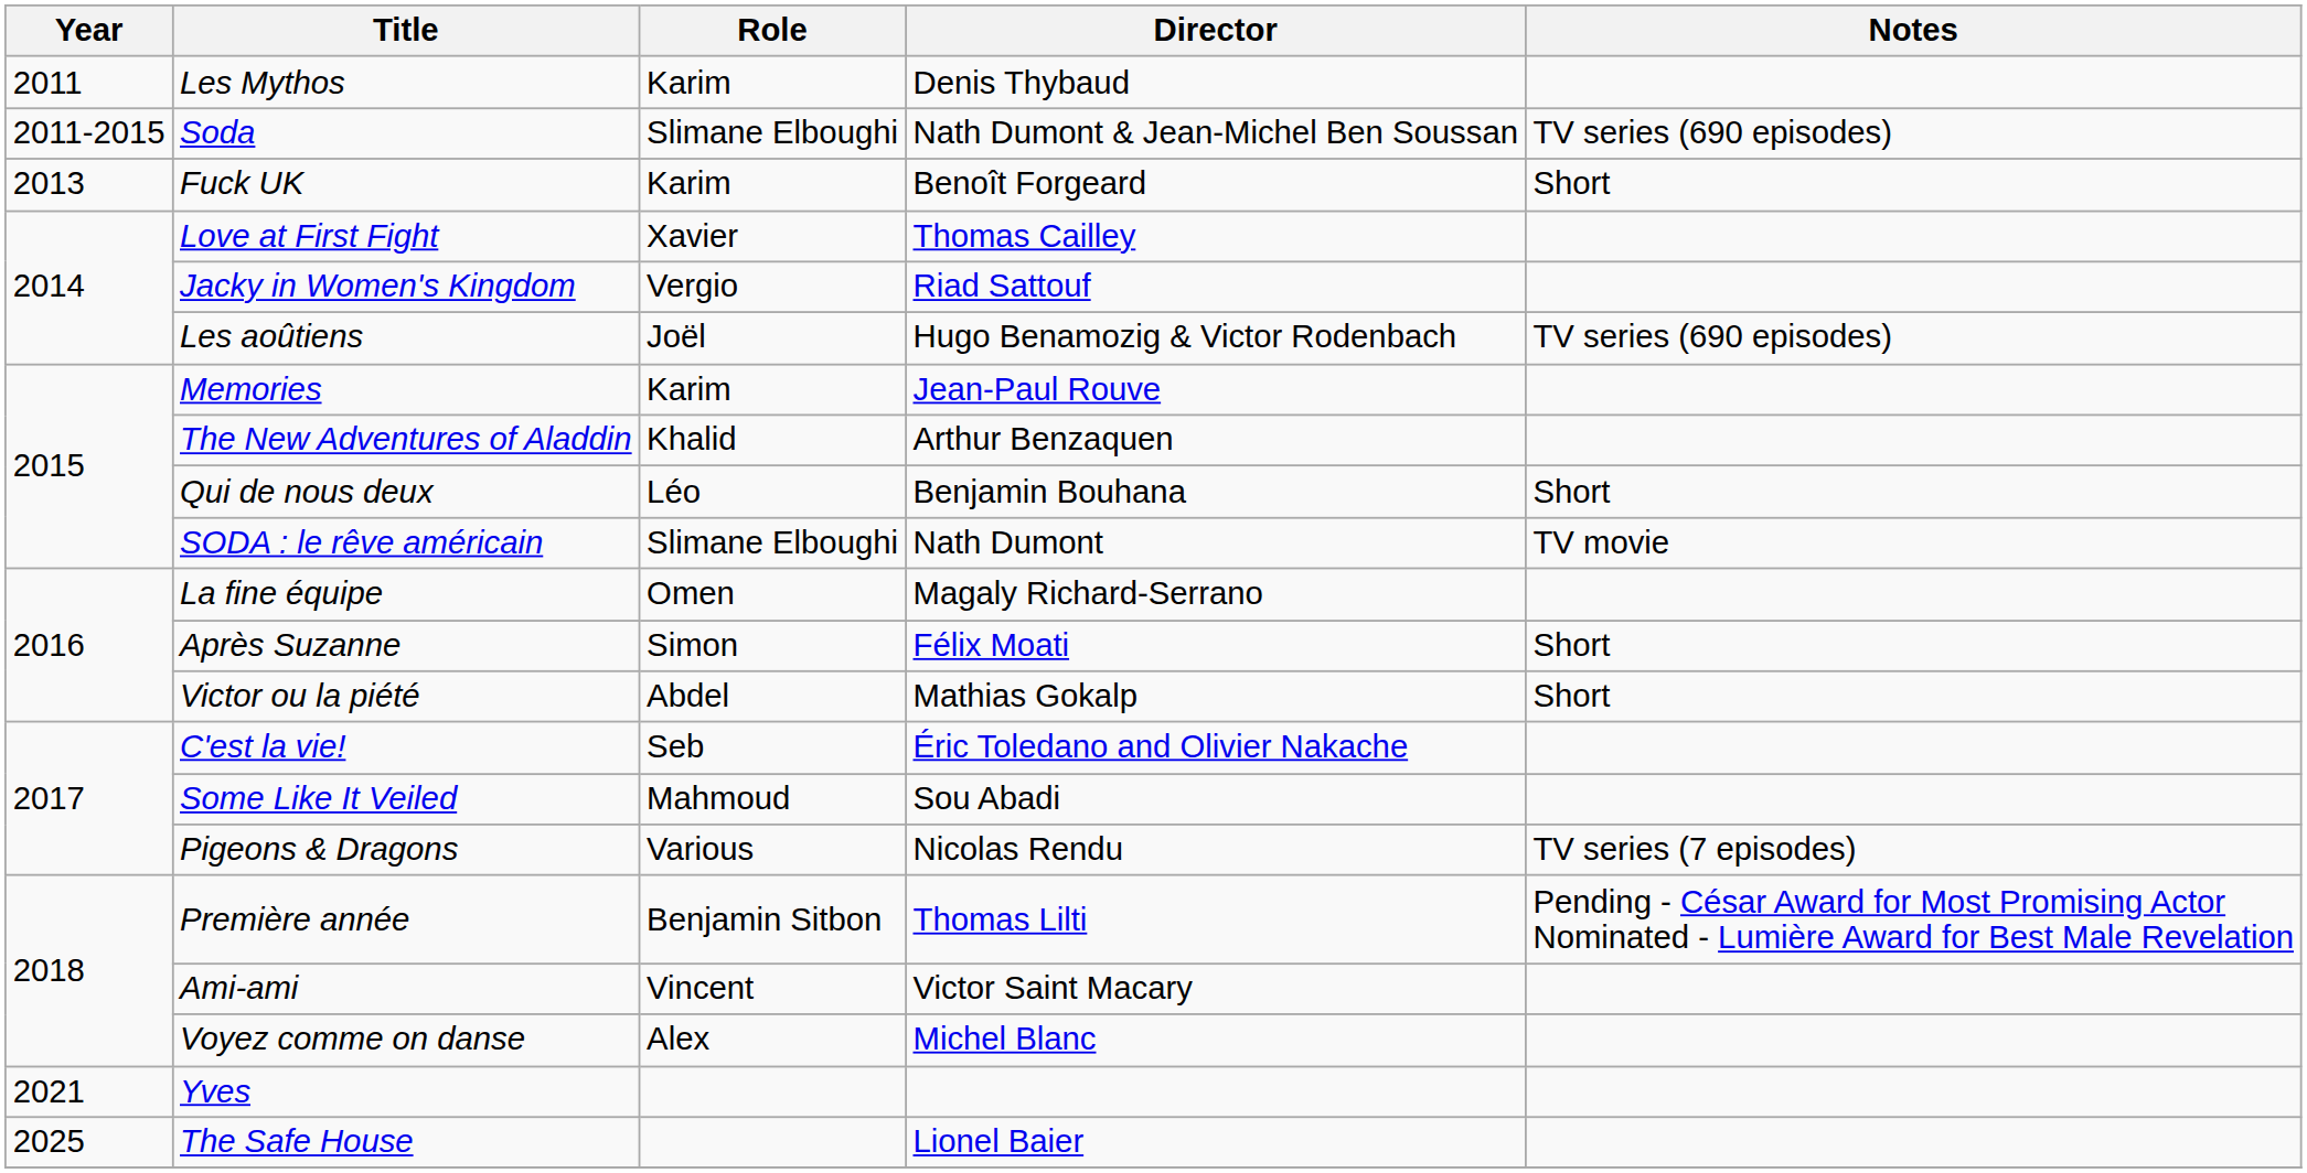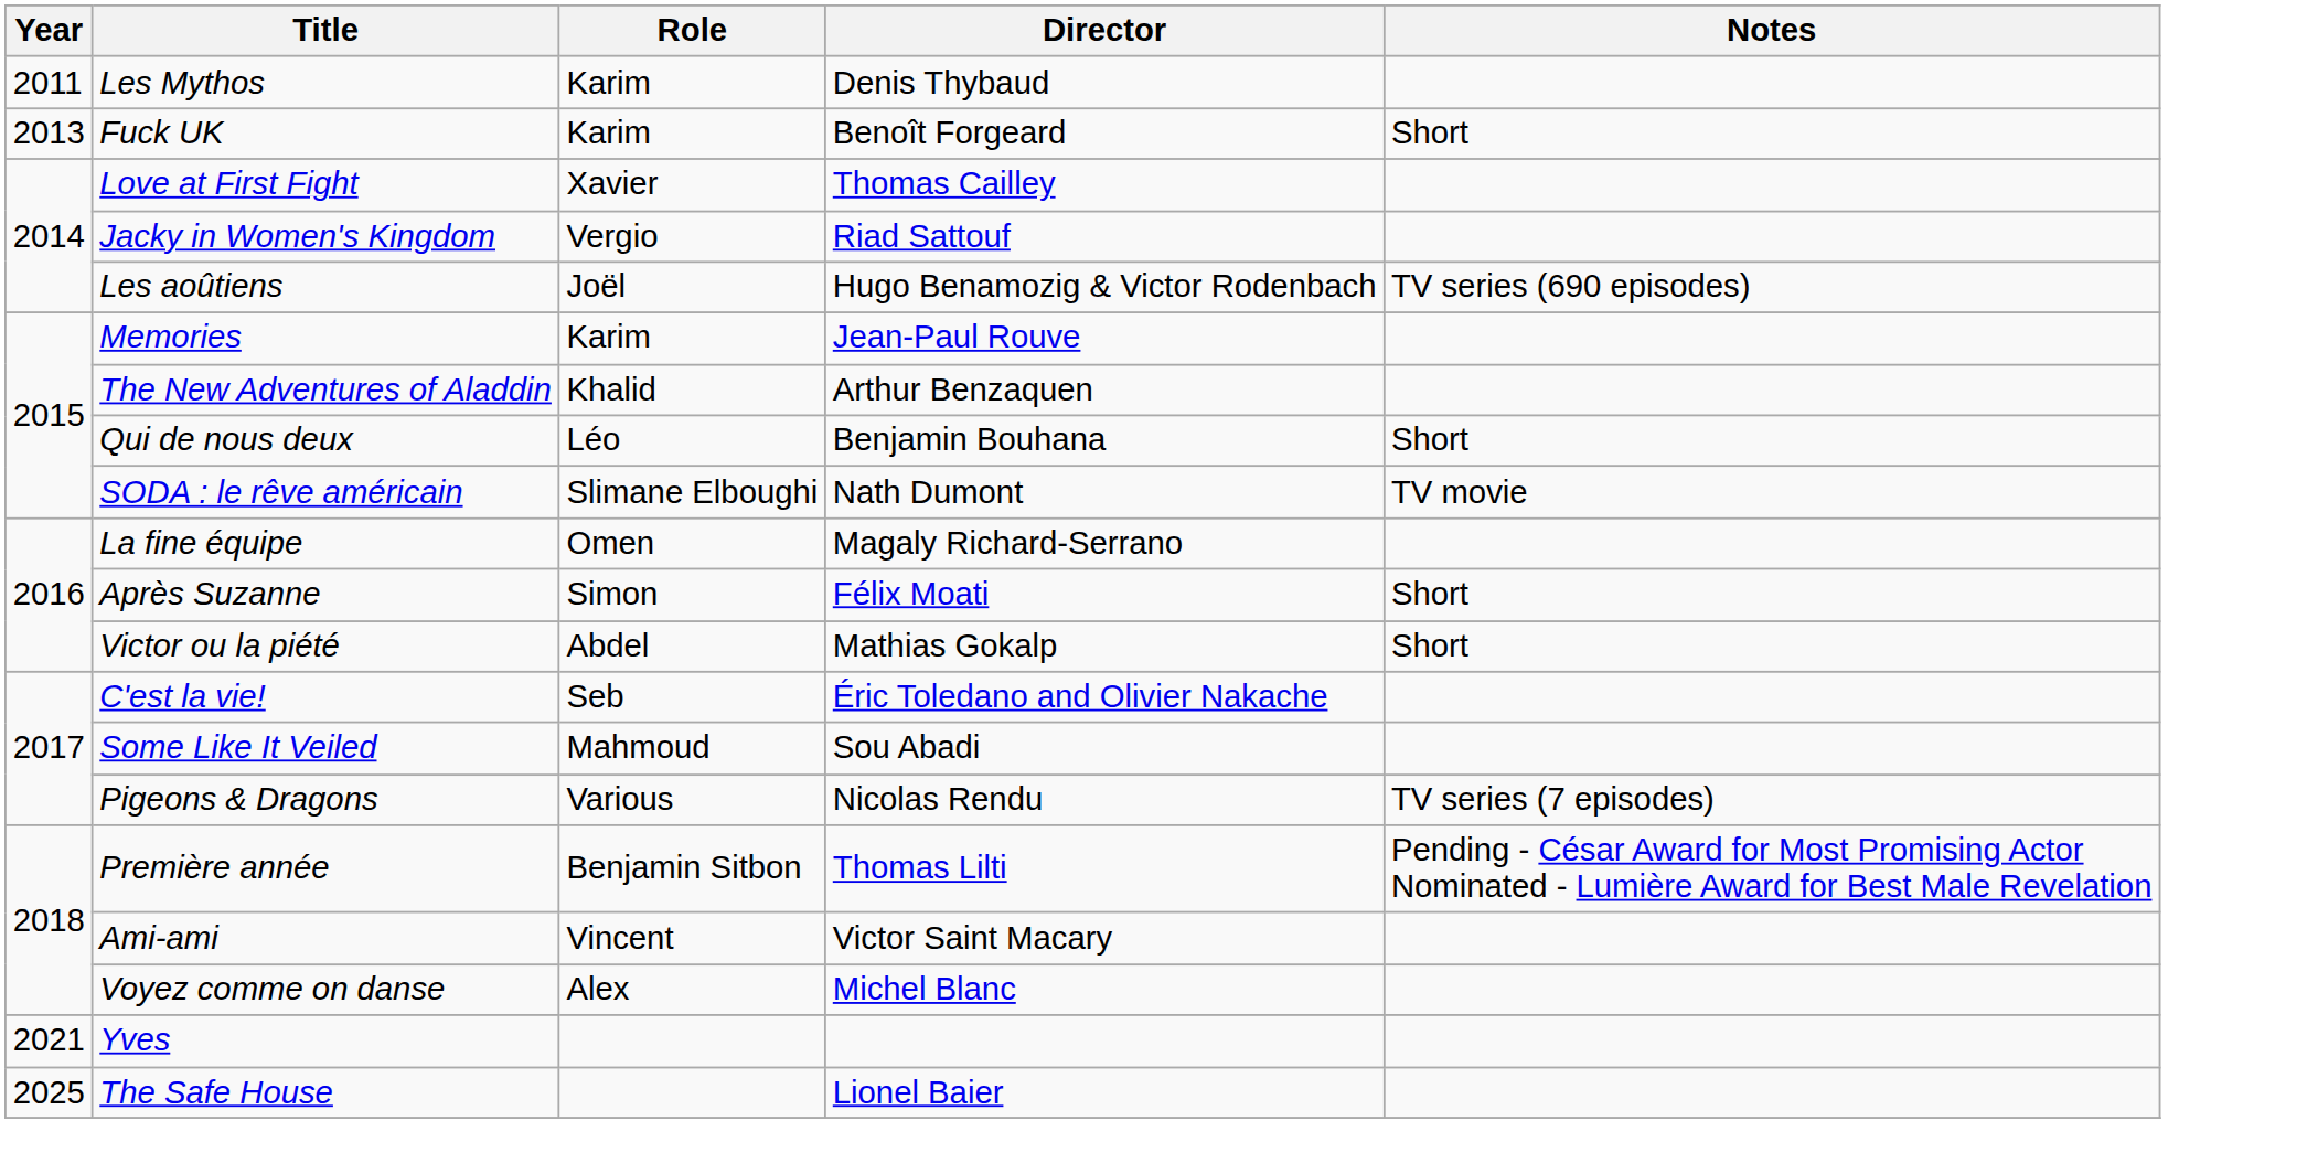- row: 2011-2015 | Soda | Slimane Elboughi | Nath Dumont & Jean-Michel Ben Soussan | TV series (690 episodes)
